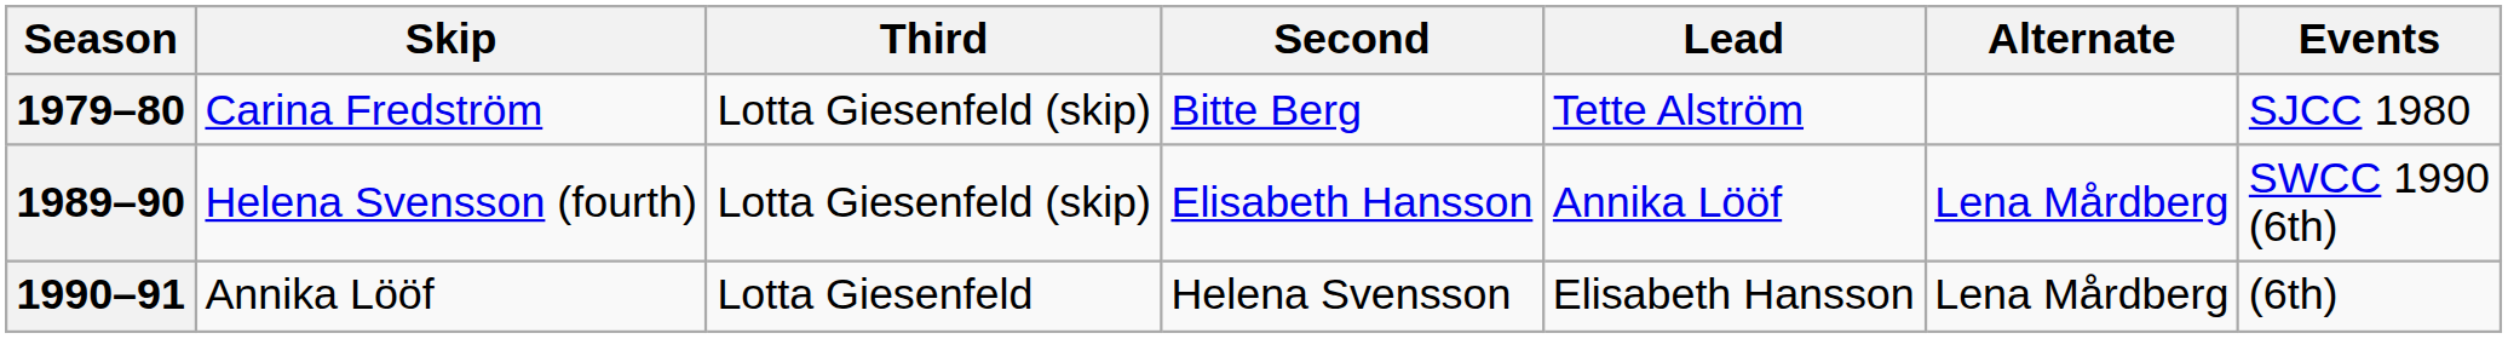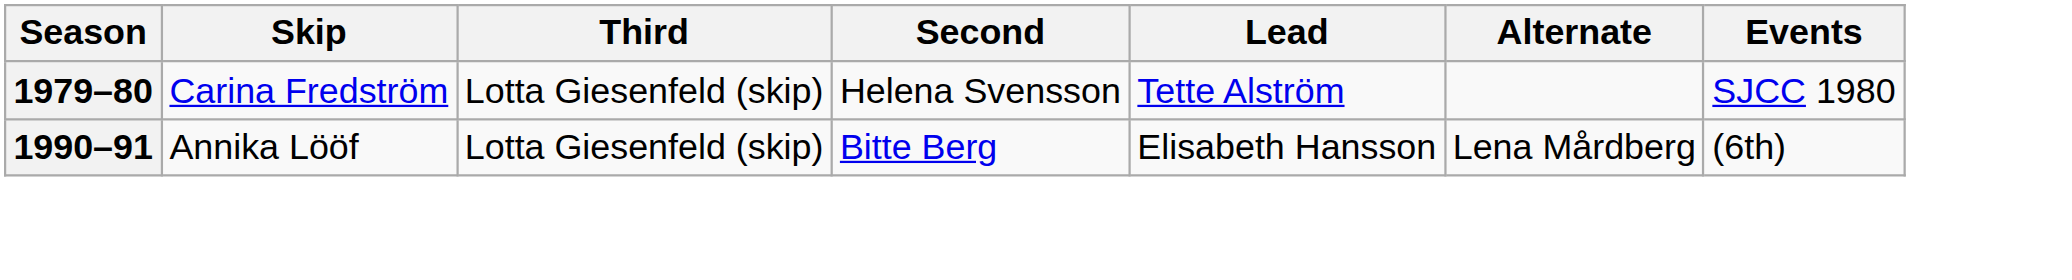1979–80 | Second: Bitte Berg -> Helena Svensson
- row: 1989–90 | Helena Svensson (fourth) | Lotta Giesenfeld (skip) | Elisabeth Hansson | Annika Lööf | Lena Mårdberg | SWCC 1990 (6th)
1990–91 | Third: Lotta Giesenfeld -> Lotta Giesenfeld (skip)
1990–91 | Second: Helena Svensson -> Bitte Berg
